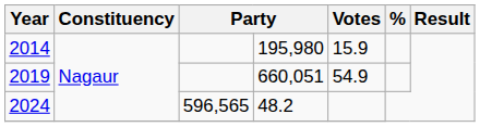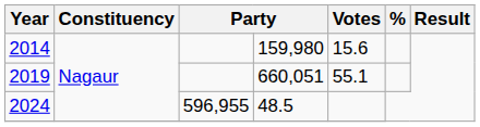2014 | column 4: 195,980 -> 159,980
2014 | Votes: 15.9 -> 15.6
2019 | Votes: 54.9 -> 55.1
2024 | column 3: 596,565 -> 596,955
2024 | column 4: 48.2 -> 48.5
